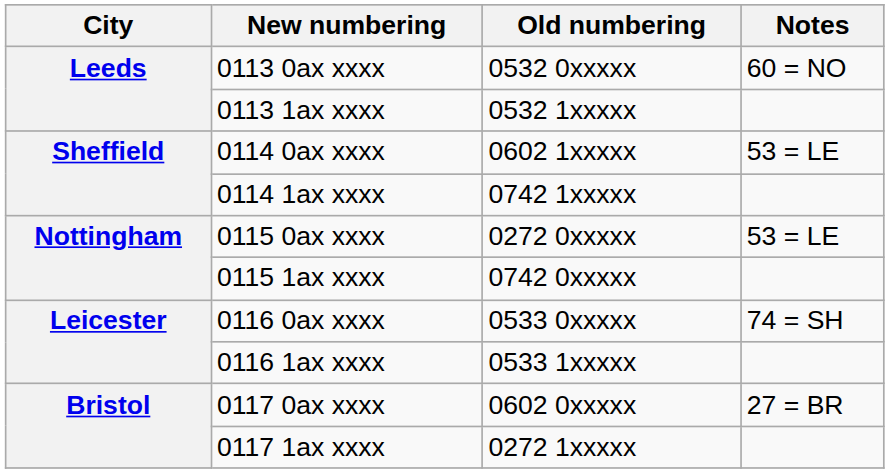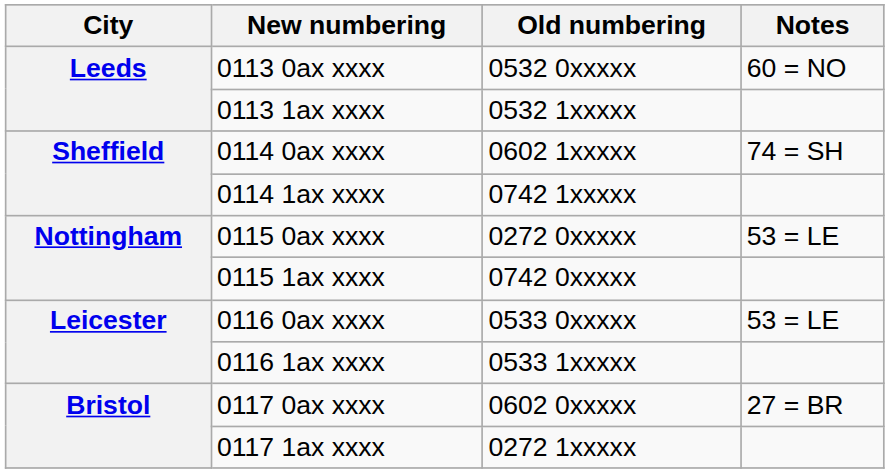0114 0ax xxxx | Notes: 53 = LE -> 74 = SH
0116 0ax xxxx | Notes: 74 = SH -> 53 = LE
